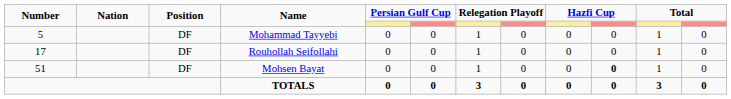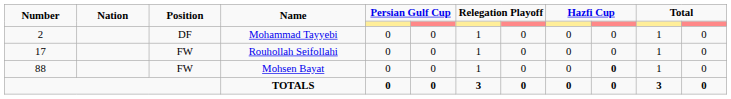Mohammad Tayyebi | Number: 5 -> 2
Rouhollah Seifollahi | Position: DF -> FW
Mohsen Bayat | Number: 51 -> 88
Mohsen Bayat | Position: DF -> FW
